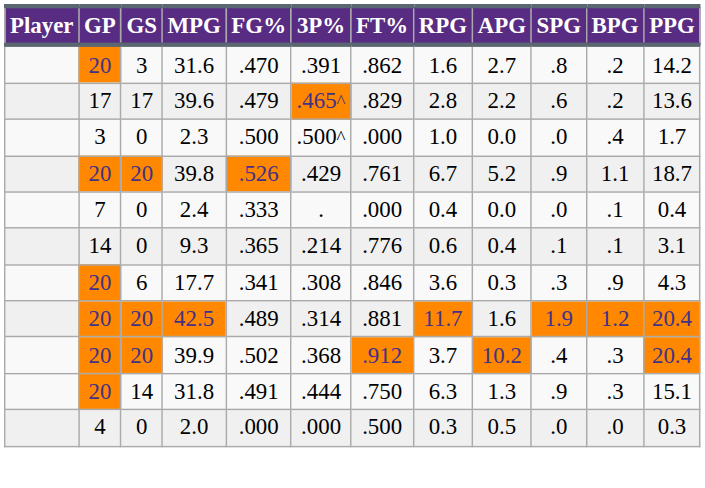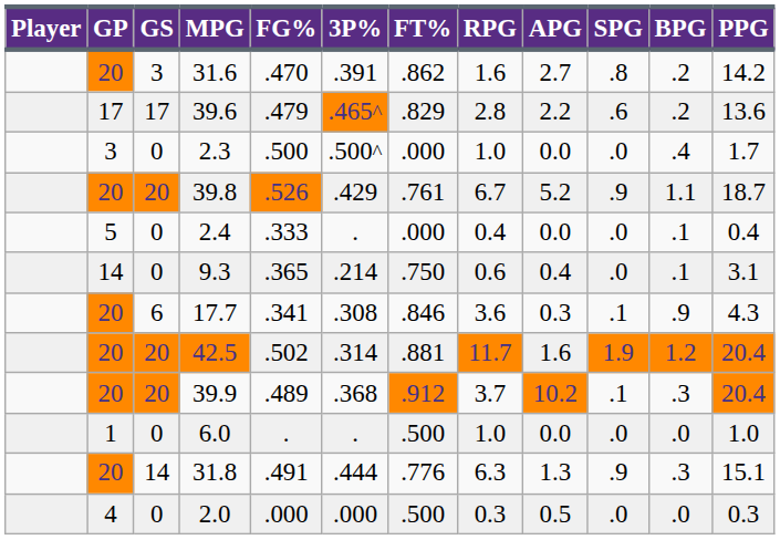2.4 | GP: 7 -> 5
9.3 | FT%: .776 -> .750
9.3 | SPG: .1 -> .0
17.7 | SPG: .3 -> .1
42.5 | FG%: .489 -> .502
39.9 | FG%: .502 -> .489
39.9 | SPG: .4 -> .1
+ row: 1 | 0 | 6.0 | . | . | .500 | 1.0 | 0.0 | .0 | .0 | 1.0
31.8 | FT%: .750 -> .776
